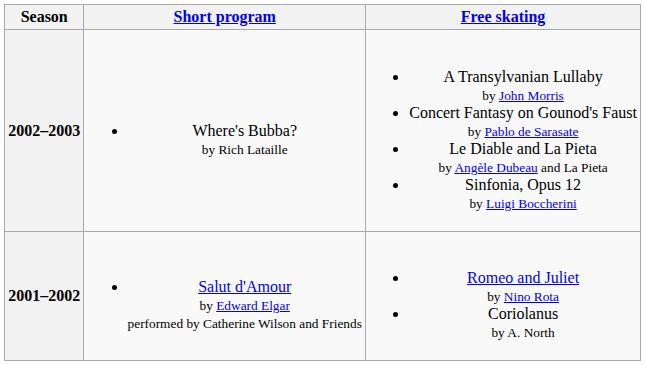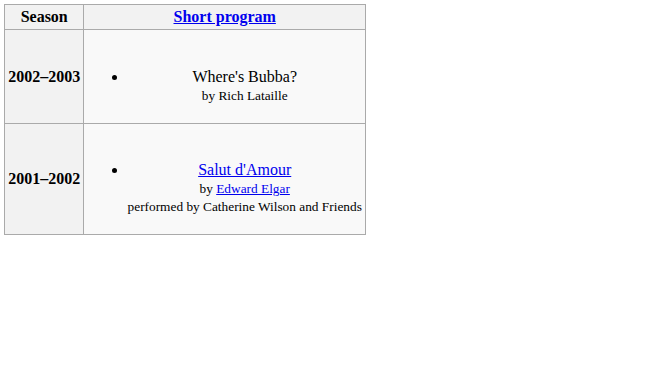- column: Free skating | A Transylvanian Lullaby by John Morris Concert Fantasy on Gounod's Faust by Pablo de Sarasate Le Diable and La Pieta by Angèle Dubeau and La Pieta Sinfonia, Opus 12 by Luigi Boccherini | Romeo and Juliet by Nino Rota Coriolanus by A. North
